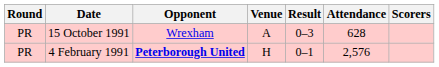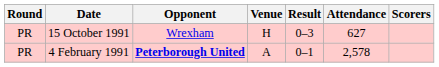15 October 1991 | Venue: A -> H
15 October 1991 | Attendance: 628 -> 627
4 February 1991 | Venue: H -> A
4 February 1991 | Attendance: 2,576 -> 2,578
